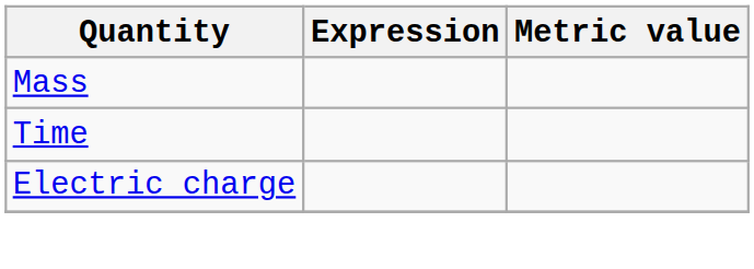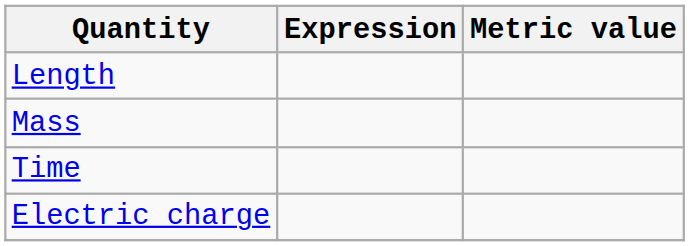+ row: Length
